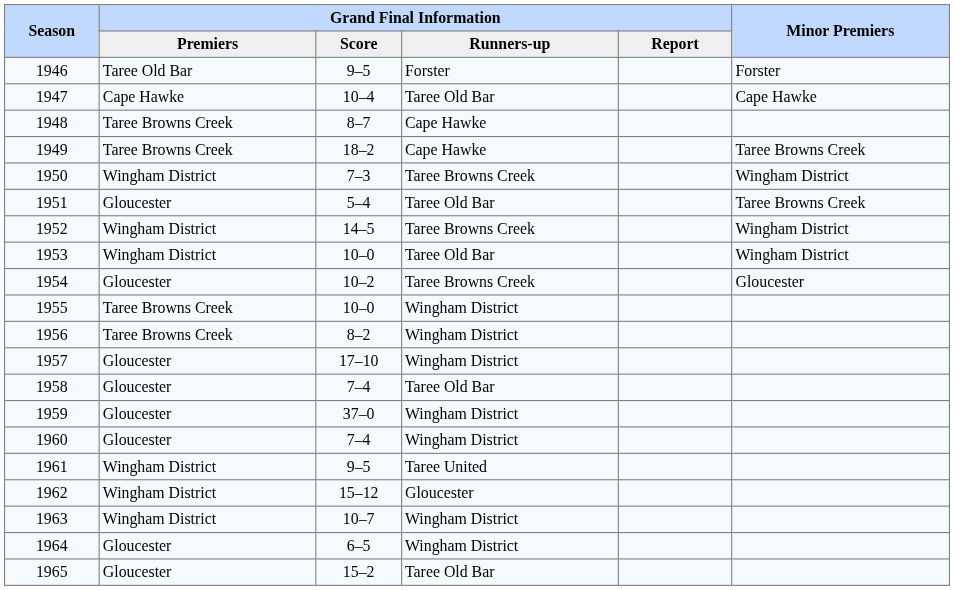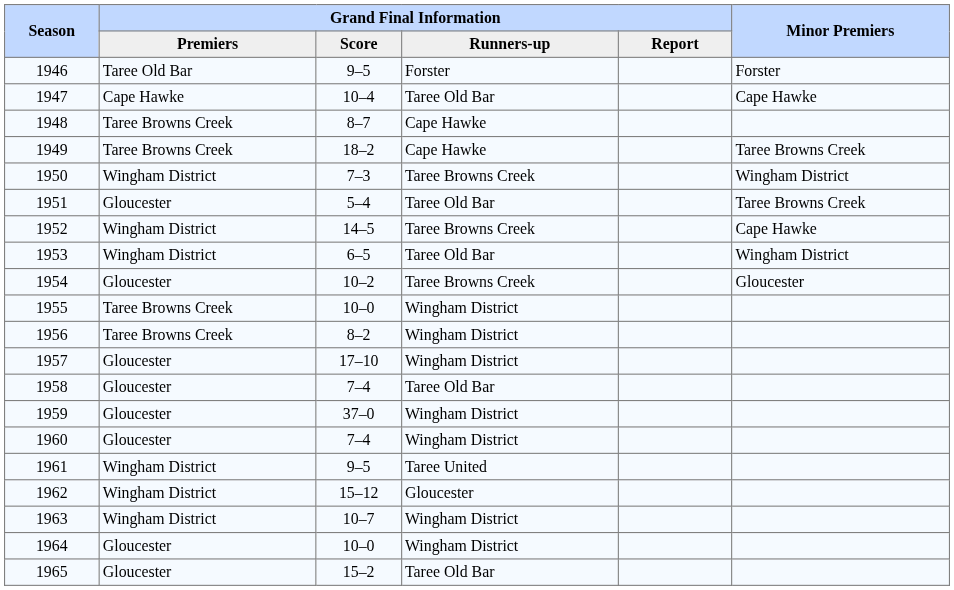1952 | Minor Premiers: Wingham District -> Cape Hawke
1953 | Grand Final Information / Score: 10–0 -> 6–5
1964 | Grand Final Information / Score: 6–5 -> 10–0
